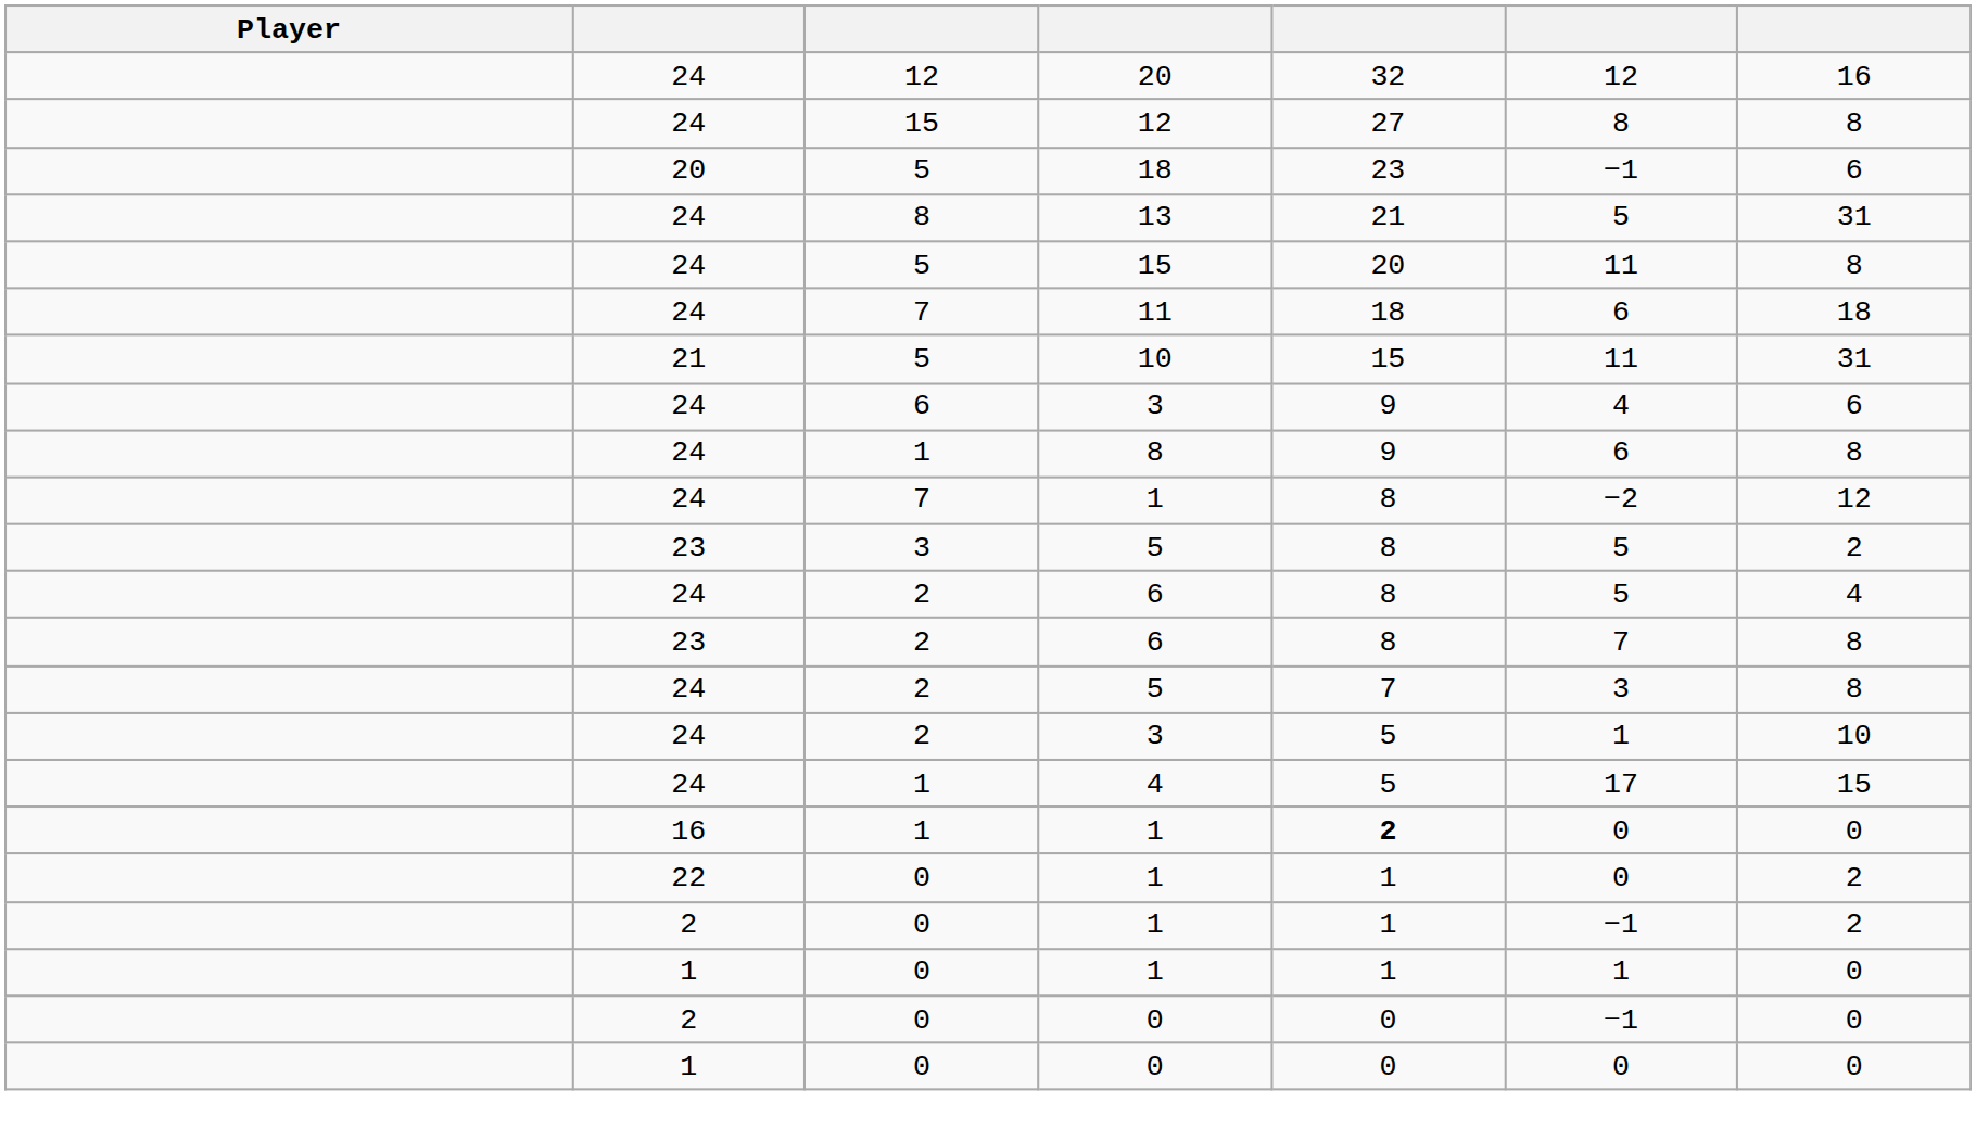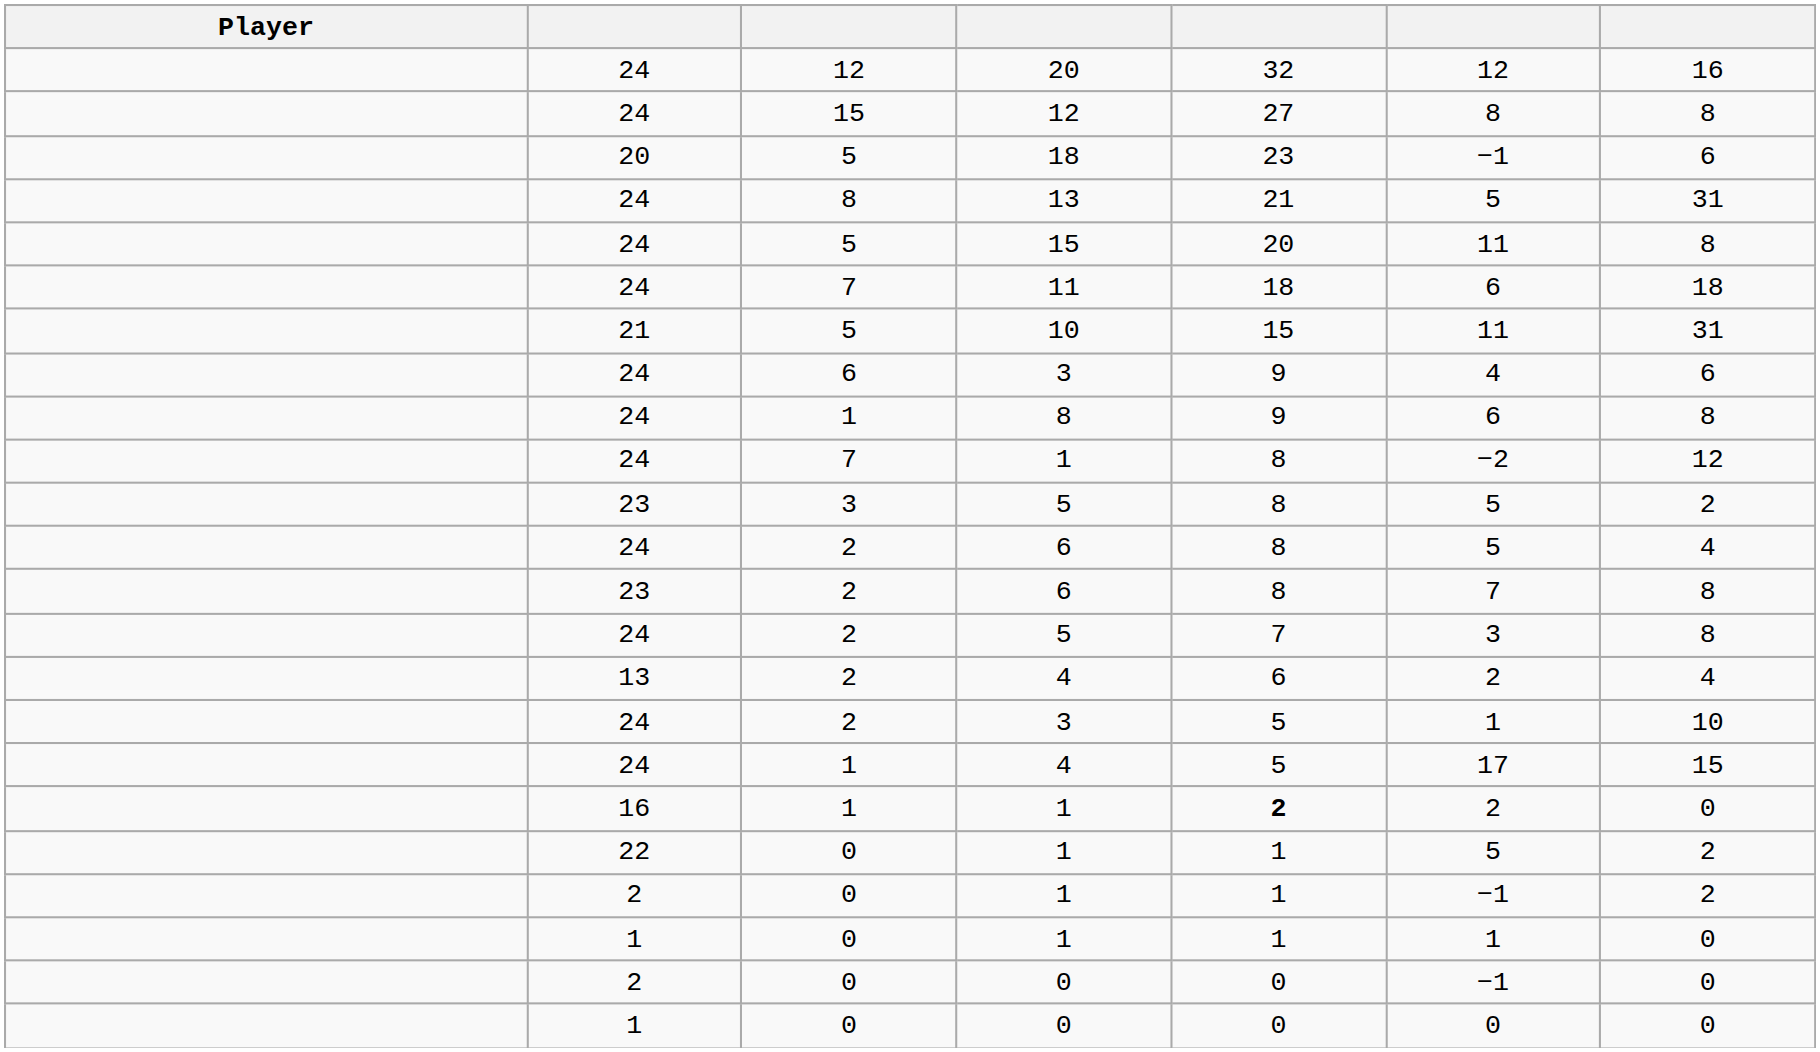+ row: 13 | 2 | 4 | 6 | 2 | 4
16 / 1 | column 6: 0 -> 2
22 / 1 | column 6: 0 -> 5
